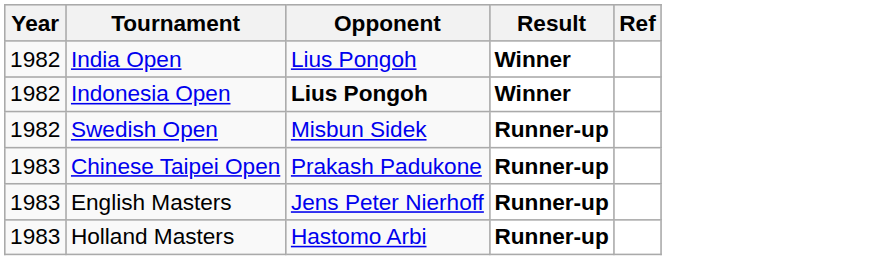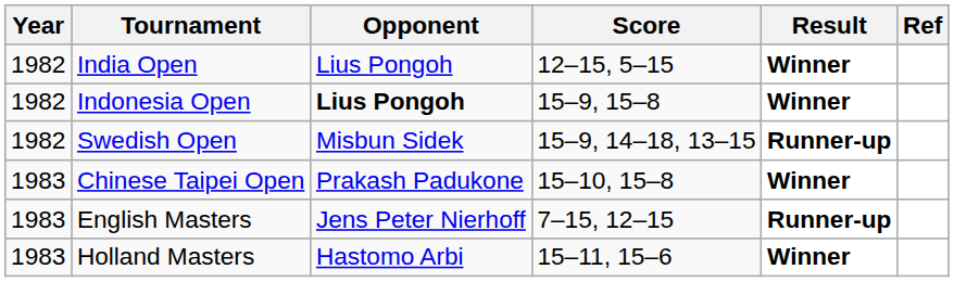+ column: Score | 12–15, 5–15 | 15–9, 15–8 | 15–9, 14–18, 13–15 | 15–10, 15–8 | 7–15, 12–15 | 15–11, 15–6
Chinese Taipei Open | Result: Runner-up -> Winner
Holland Masters | Result: Runner-up -> Winner
